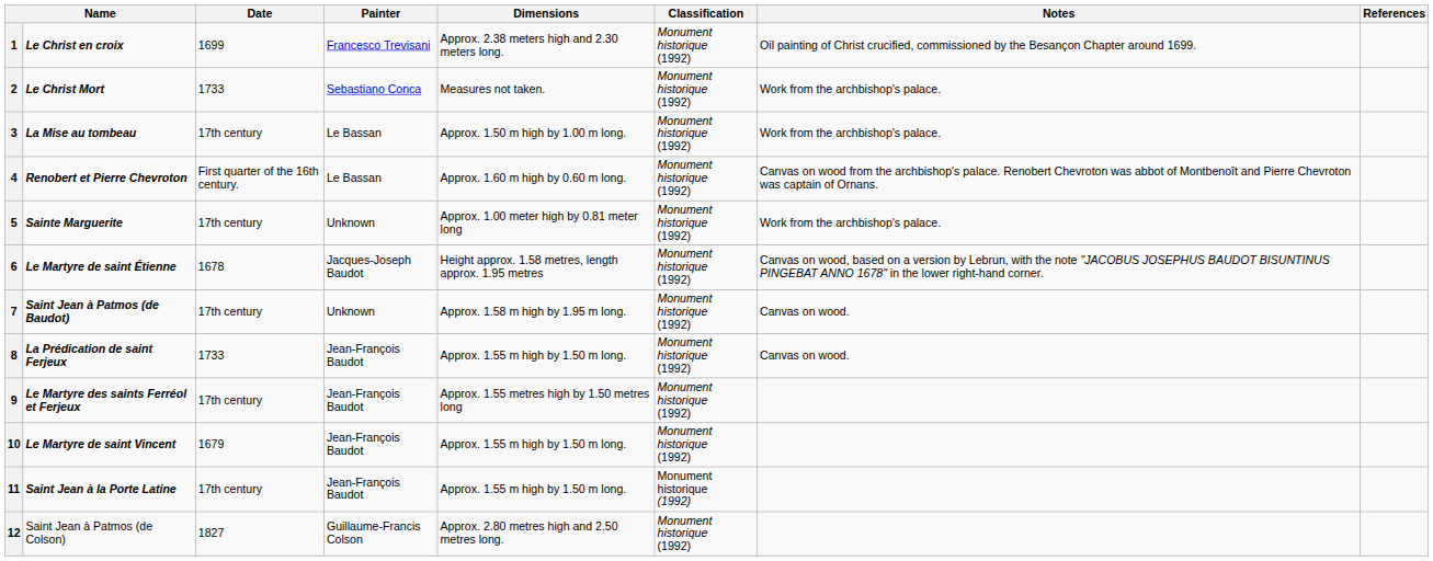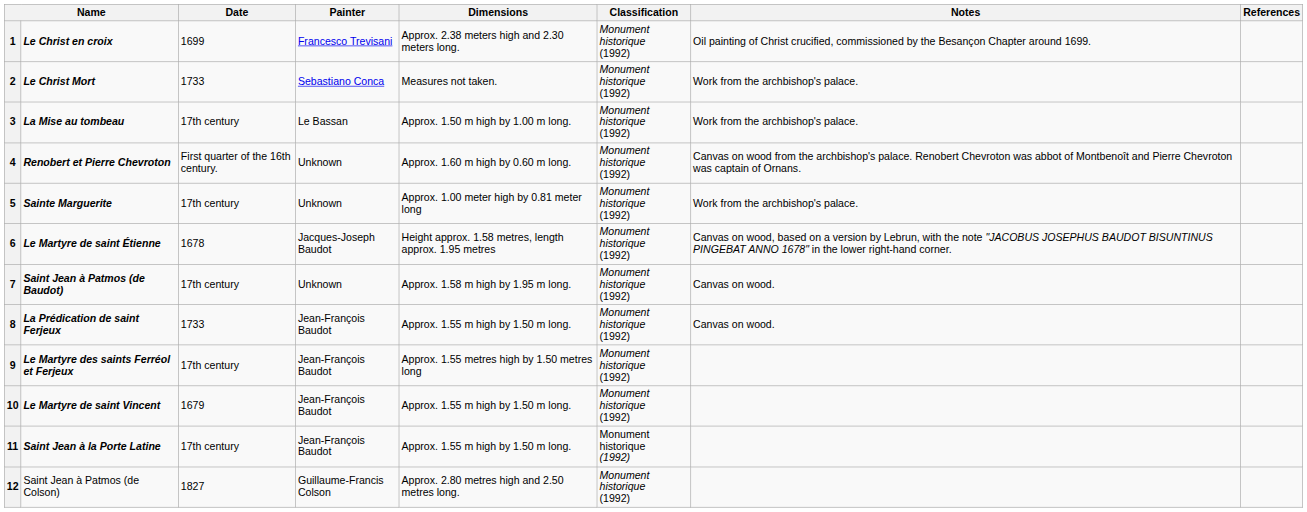4 | Painter: Le Bassan -> Unknown
